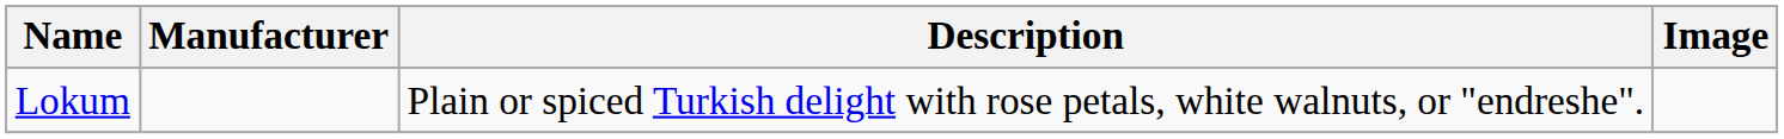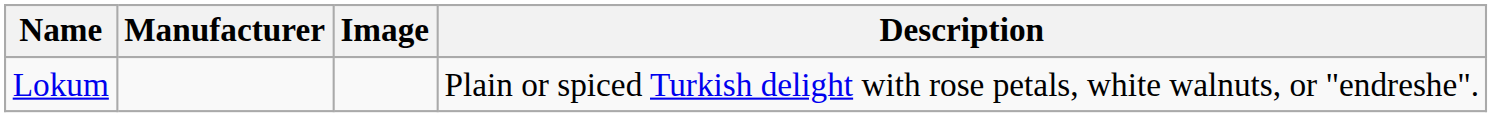columns swapped: Image <-> Description
